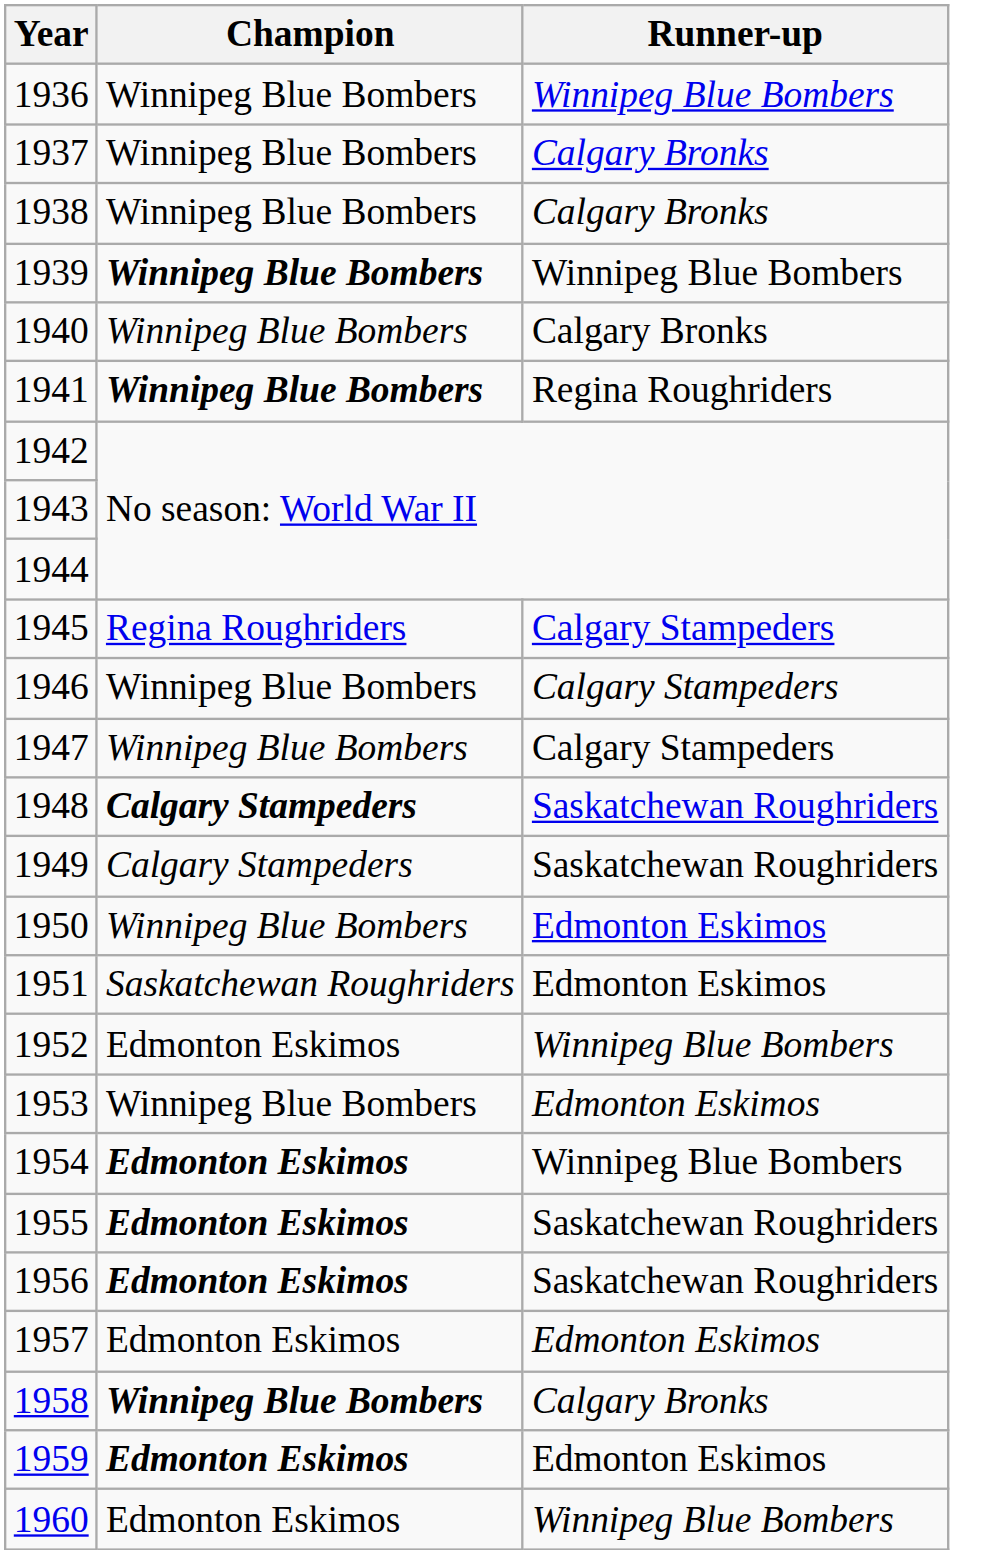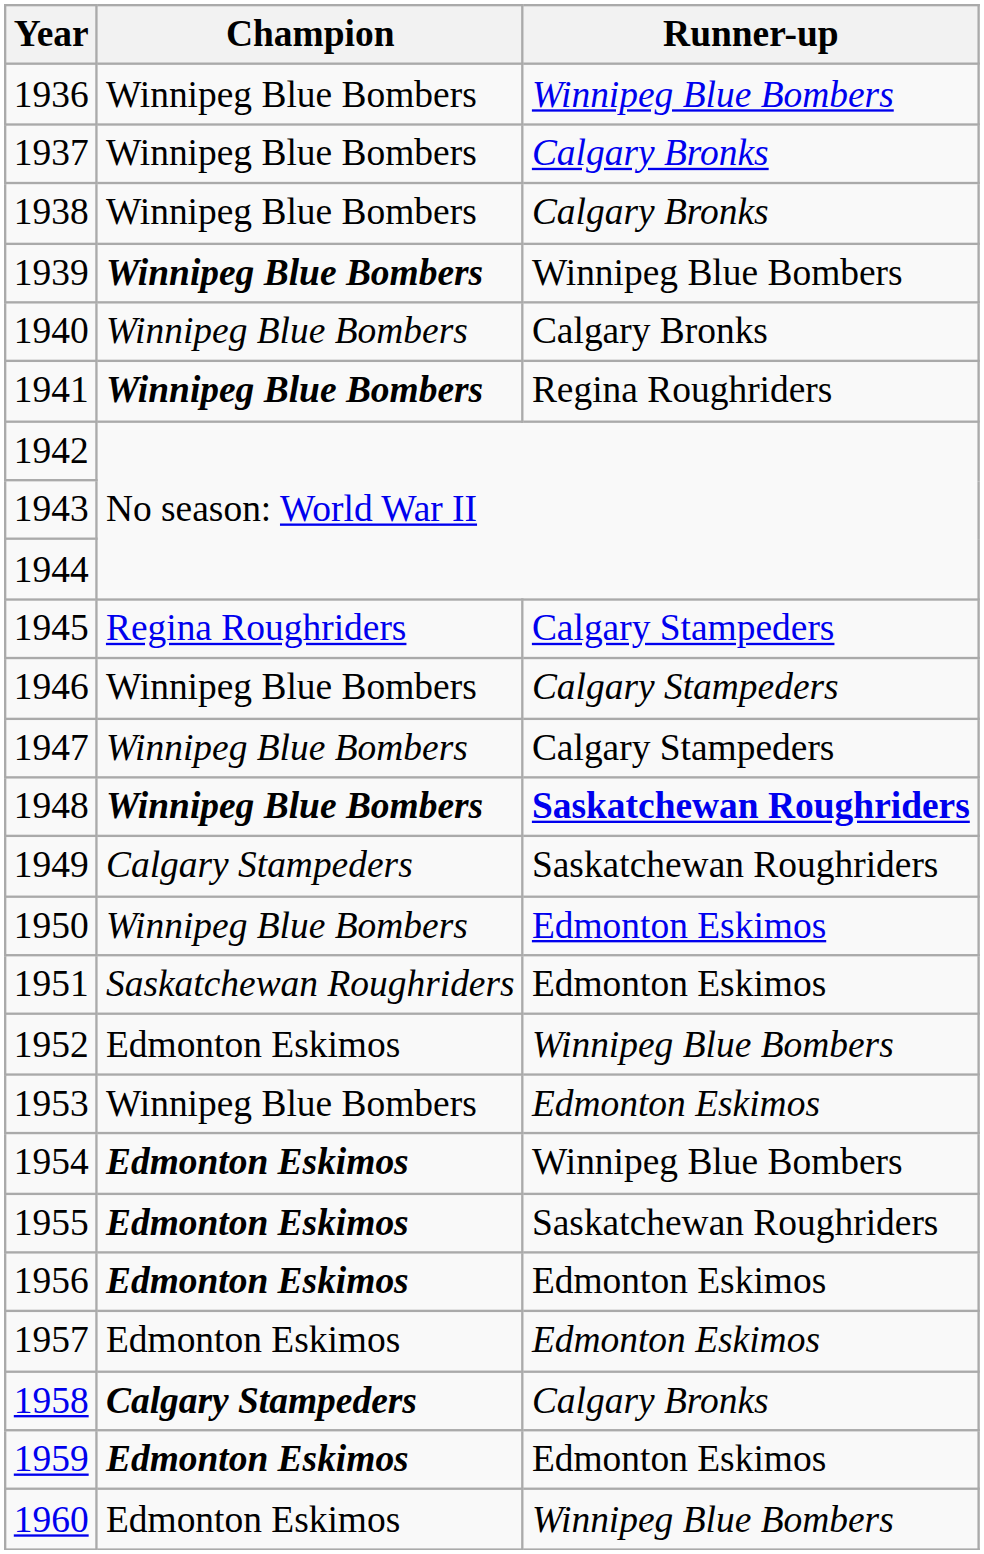1948 | Champion: Calgary Stampeders -> Winnipeg Blue Bombers
1948 | Runner-up: normal -> bold
1956 | Runner-up: Saskatchewan Roughriders -> Edmonton Eskimos
1958 | Champion: Winnipeg Blue Bombers -> Calgary Stampeders
